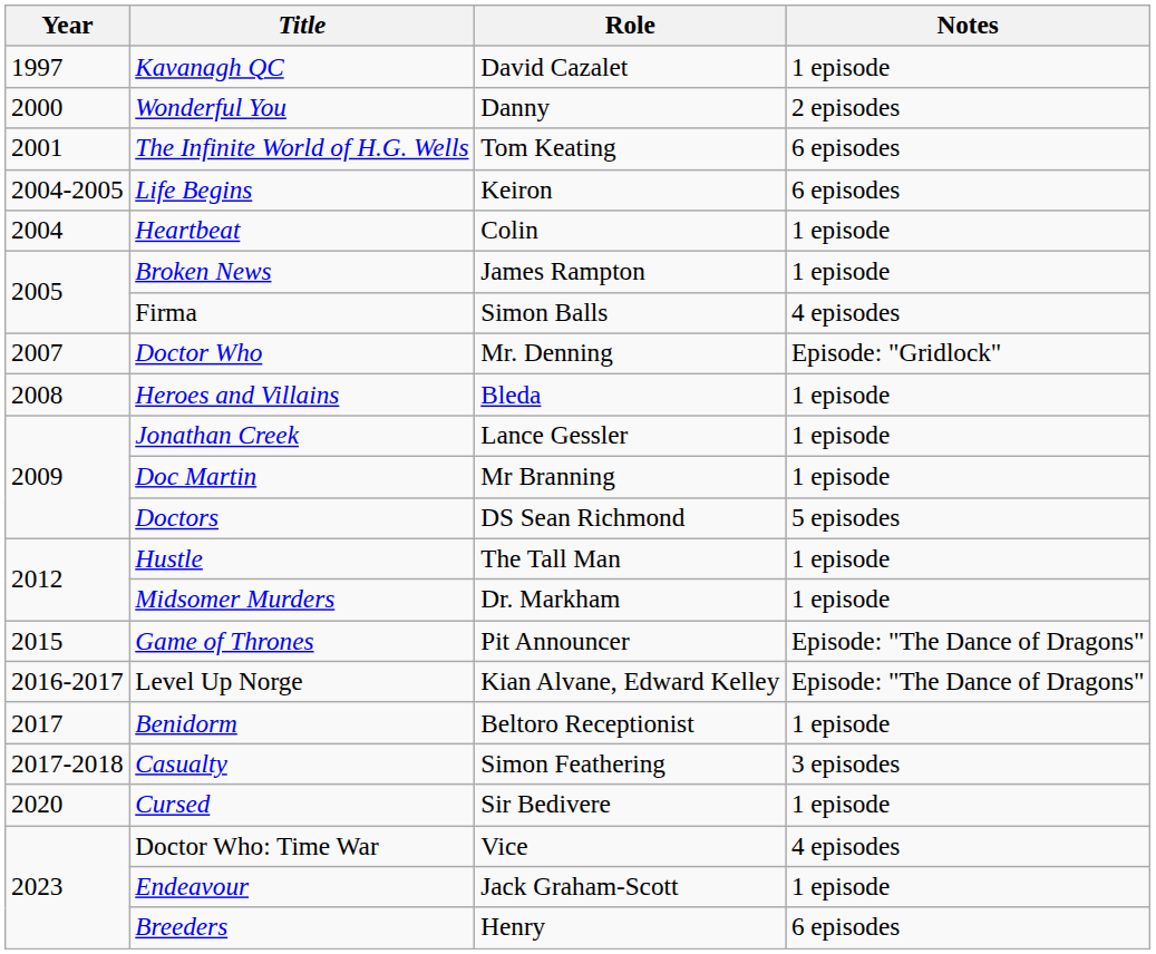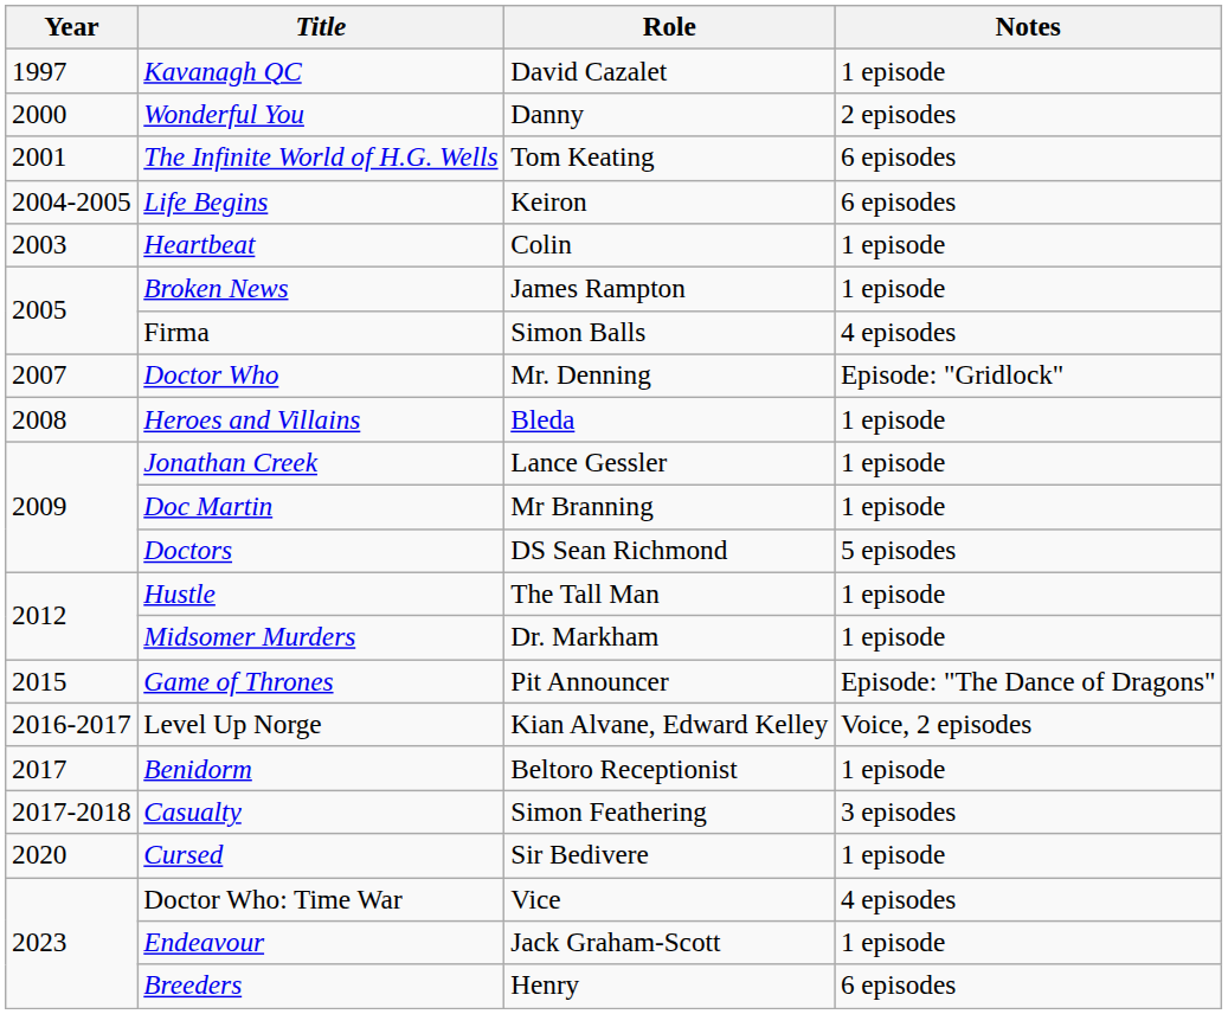Heartbeat | Year: 2004 -> 2003
Level Up Norge | Notes: Episode: "The Dance of Dragons" -> Voice, 2 episodes
